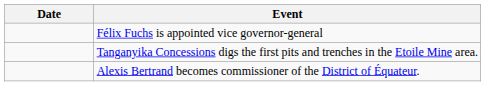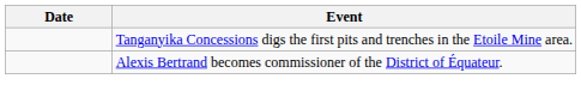- row: Félix Fuchs is appointed vice governor-general
